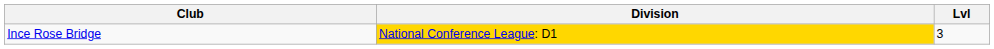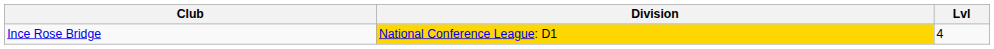Ince Rose Bridge | Lvl: 3 -> 4
